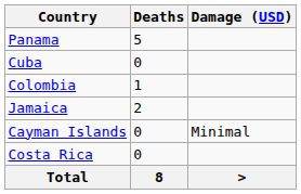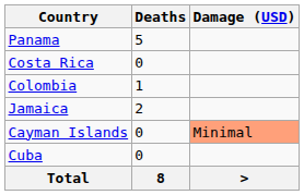rows swapped: Costa Rica <-> Cuba
Cayman Islands | Damage (USD): no background -> lightsalmon background
